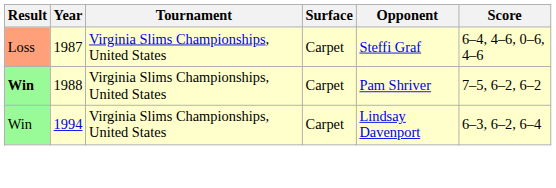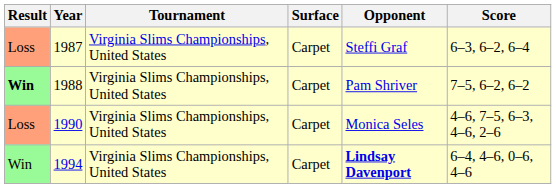1987 | Score: 6–4, 4–6, 0–6, 4–6 -> 6–3, 6–2, 6–4
+ row: Loss | 1990 | Virginia Slims Championships, United States | Carpet | Monica Seles | 4–6, 7–5, 6–3, 4–6, 2–6
1994 | Opponent: normal -> bold
1994 | Score: 6–3, 6–2, 6–4 -> 6–4, 4–6, 0–6, 4–6
